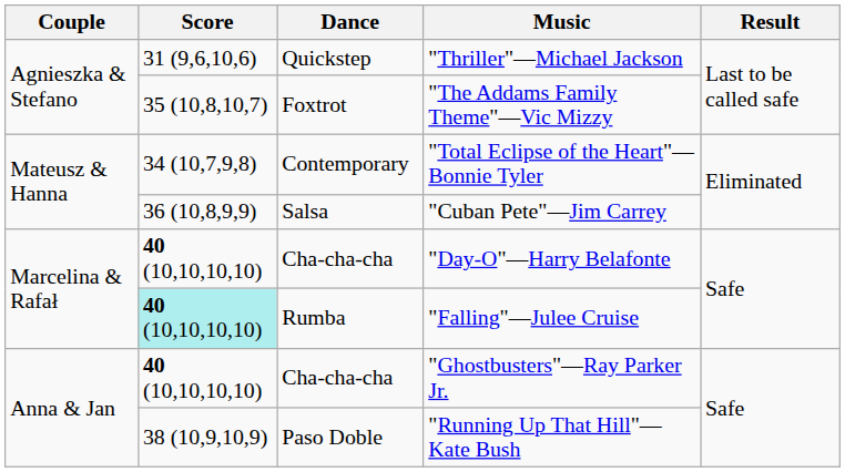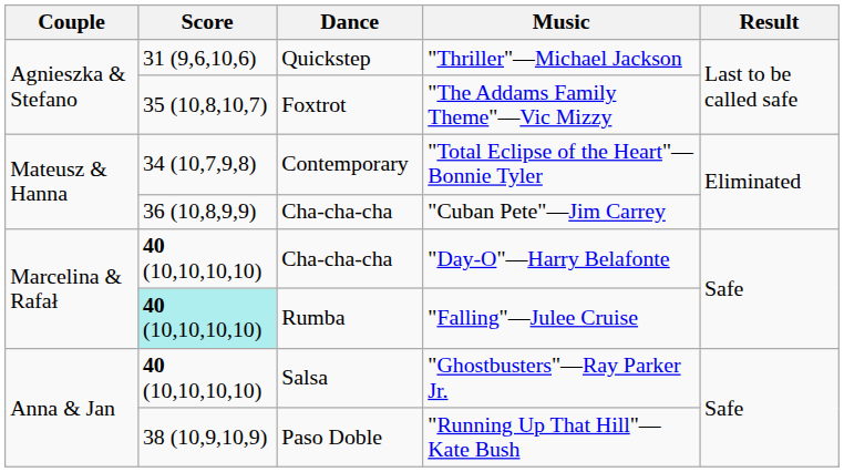"Cuban Pete"—Jim Carrey | Dance: Salsa -> Cha-cha-cha
"Ghostbusters"—Ray Parker Jr. | Dance: Cha-cha-cha -> Salsa
